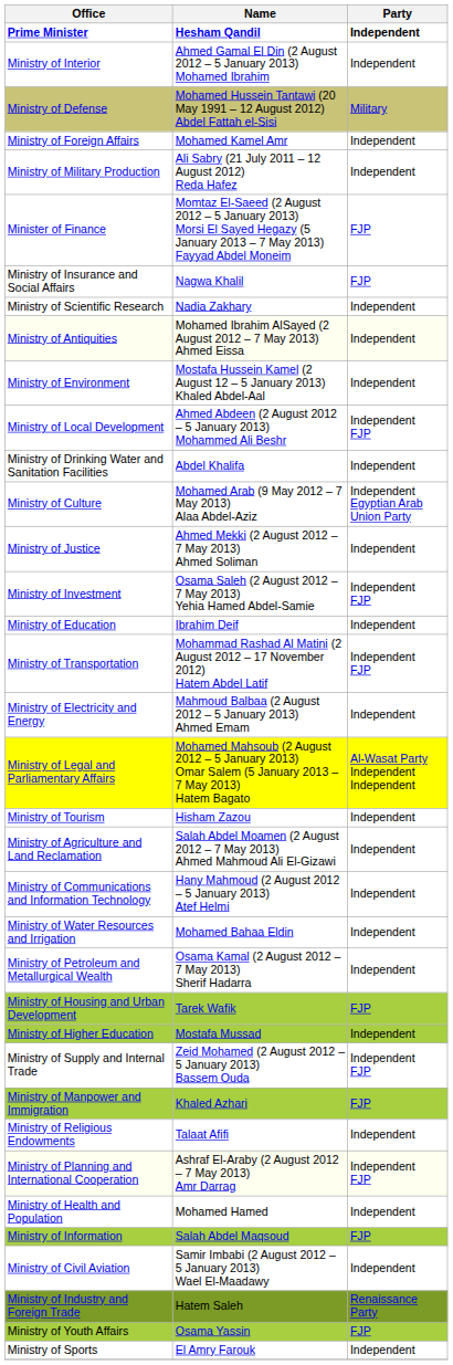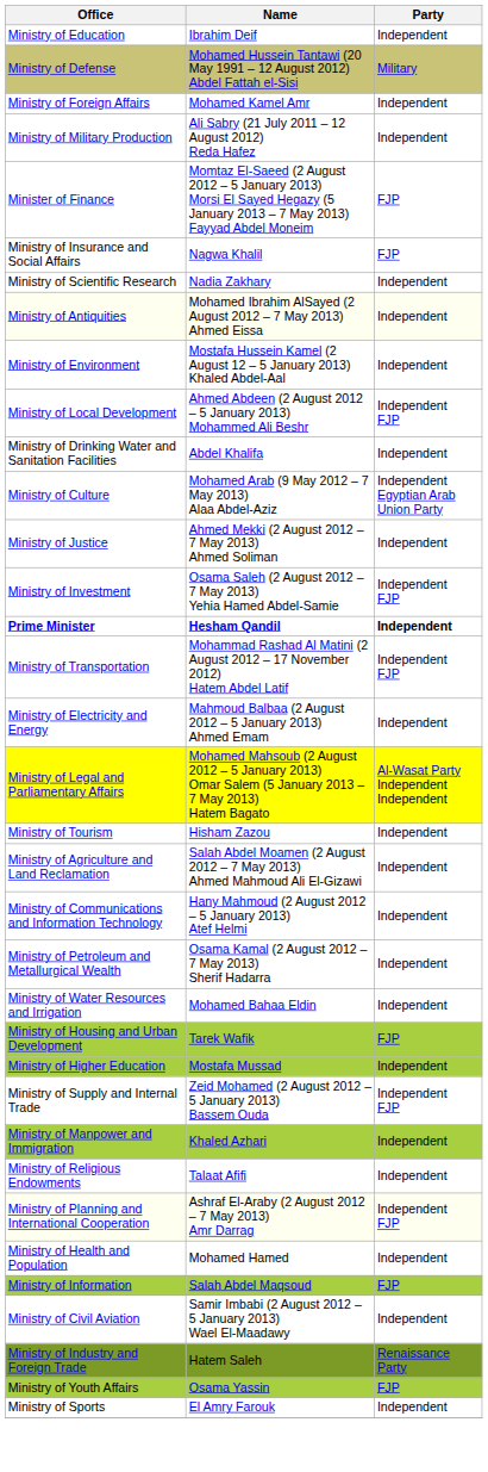rows swapped: Prime Minister <-> Ministry of Education
- row: Ministry of Interior | Ahmed Gamal El Din (2 August 2012 – 5 January 2013) Mohamed Ibrahim | Independent
rows swapped: Ministry of Petroleum and Metallurgical Wealth <-> Ministry of Water Resources and Irrigation
Ministry of Manpower and Immigration | Party: FJP -> Independent
